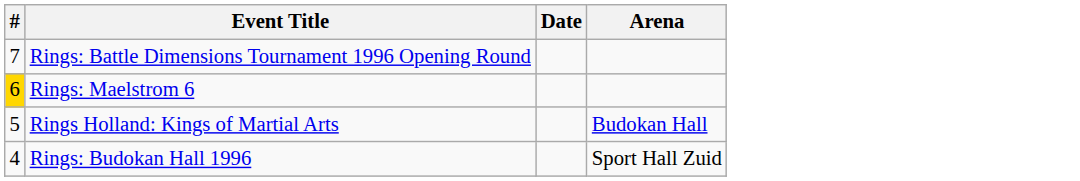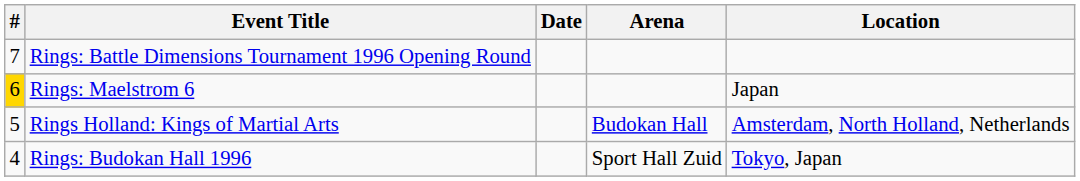+ column: Location | Japan | Amsterdam, North Holland, Netherlands | Tokyo, Japan
